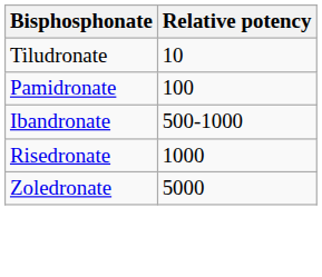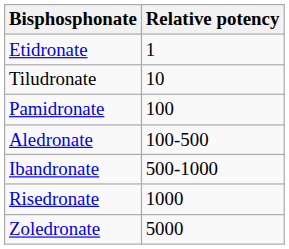+ row: Etidronate | 1
+ row: Aledronate | 100-500
